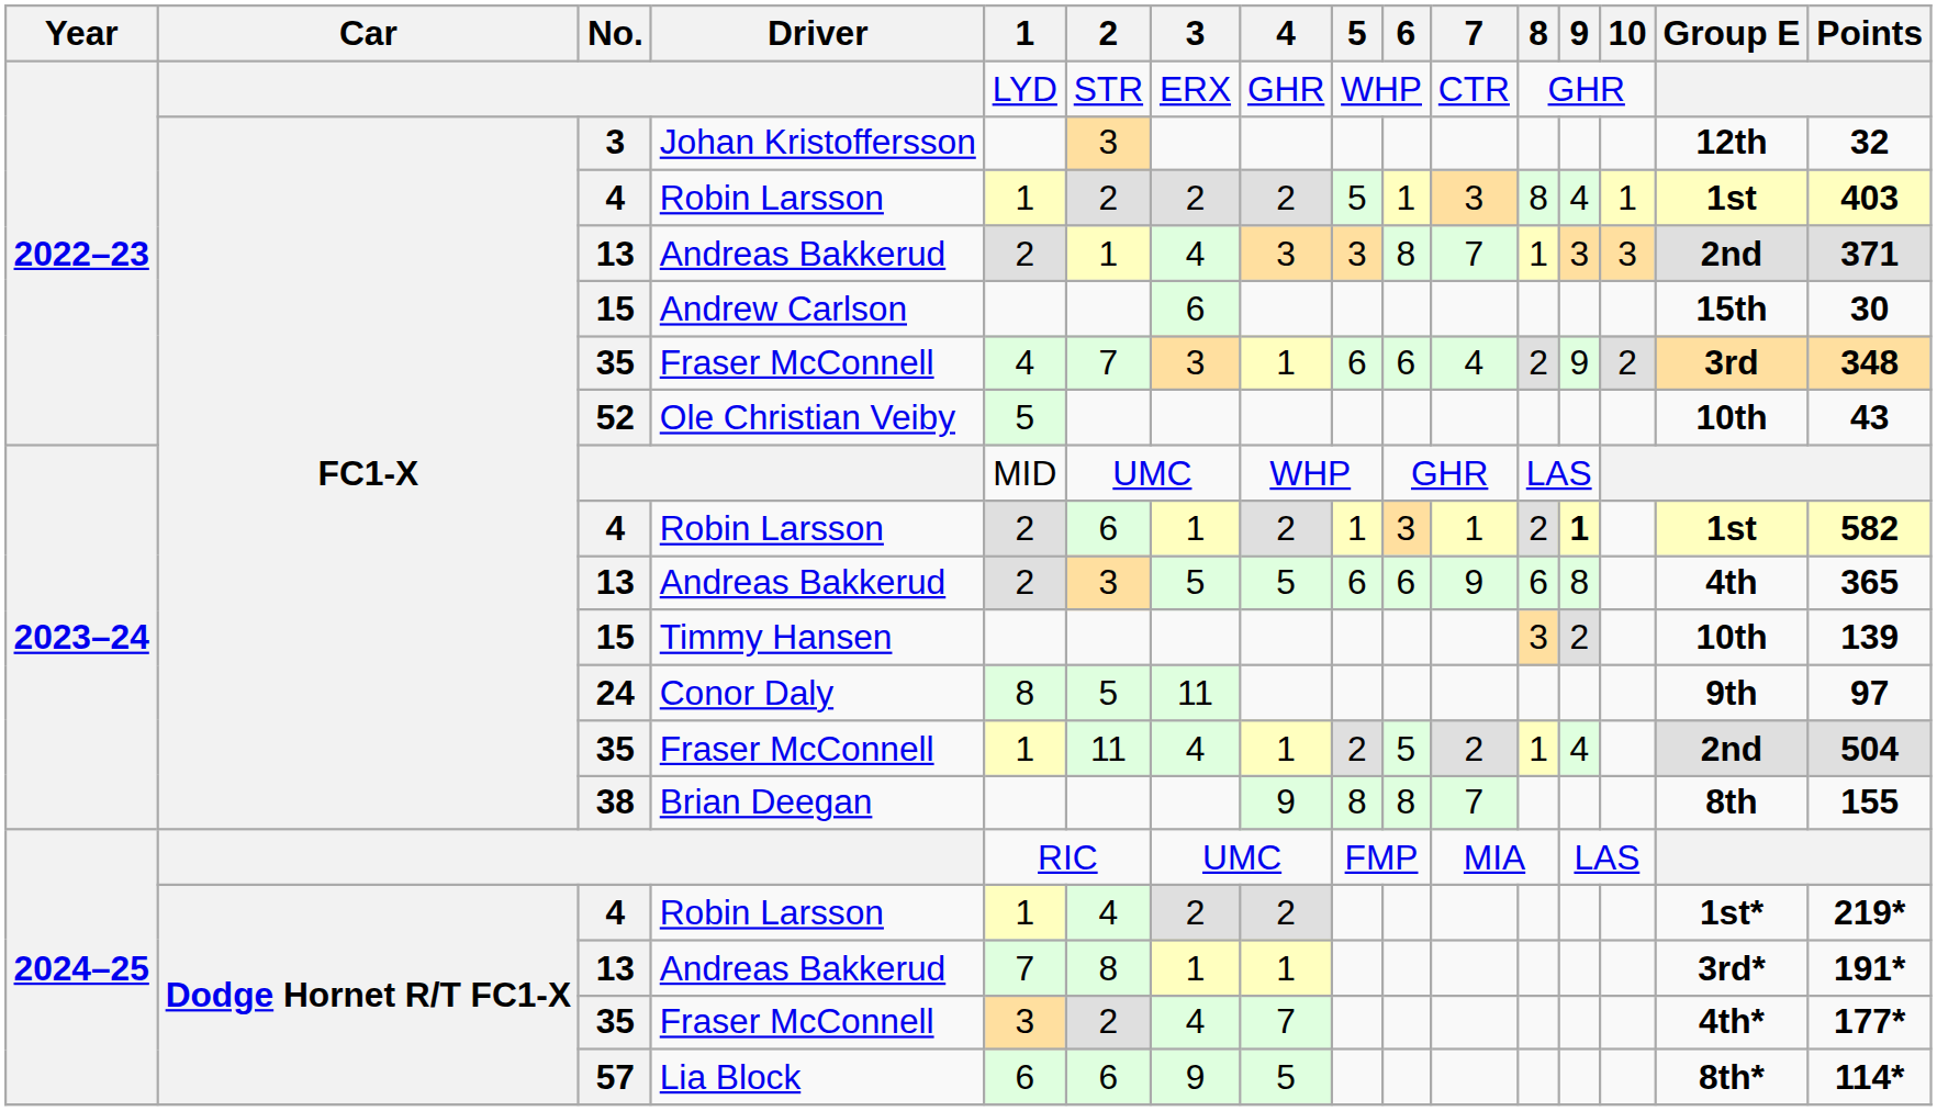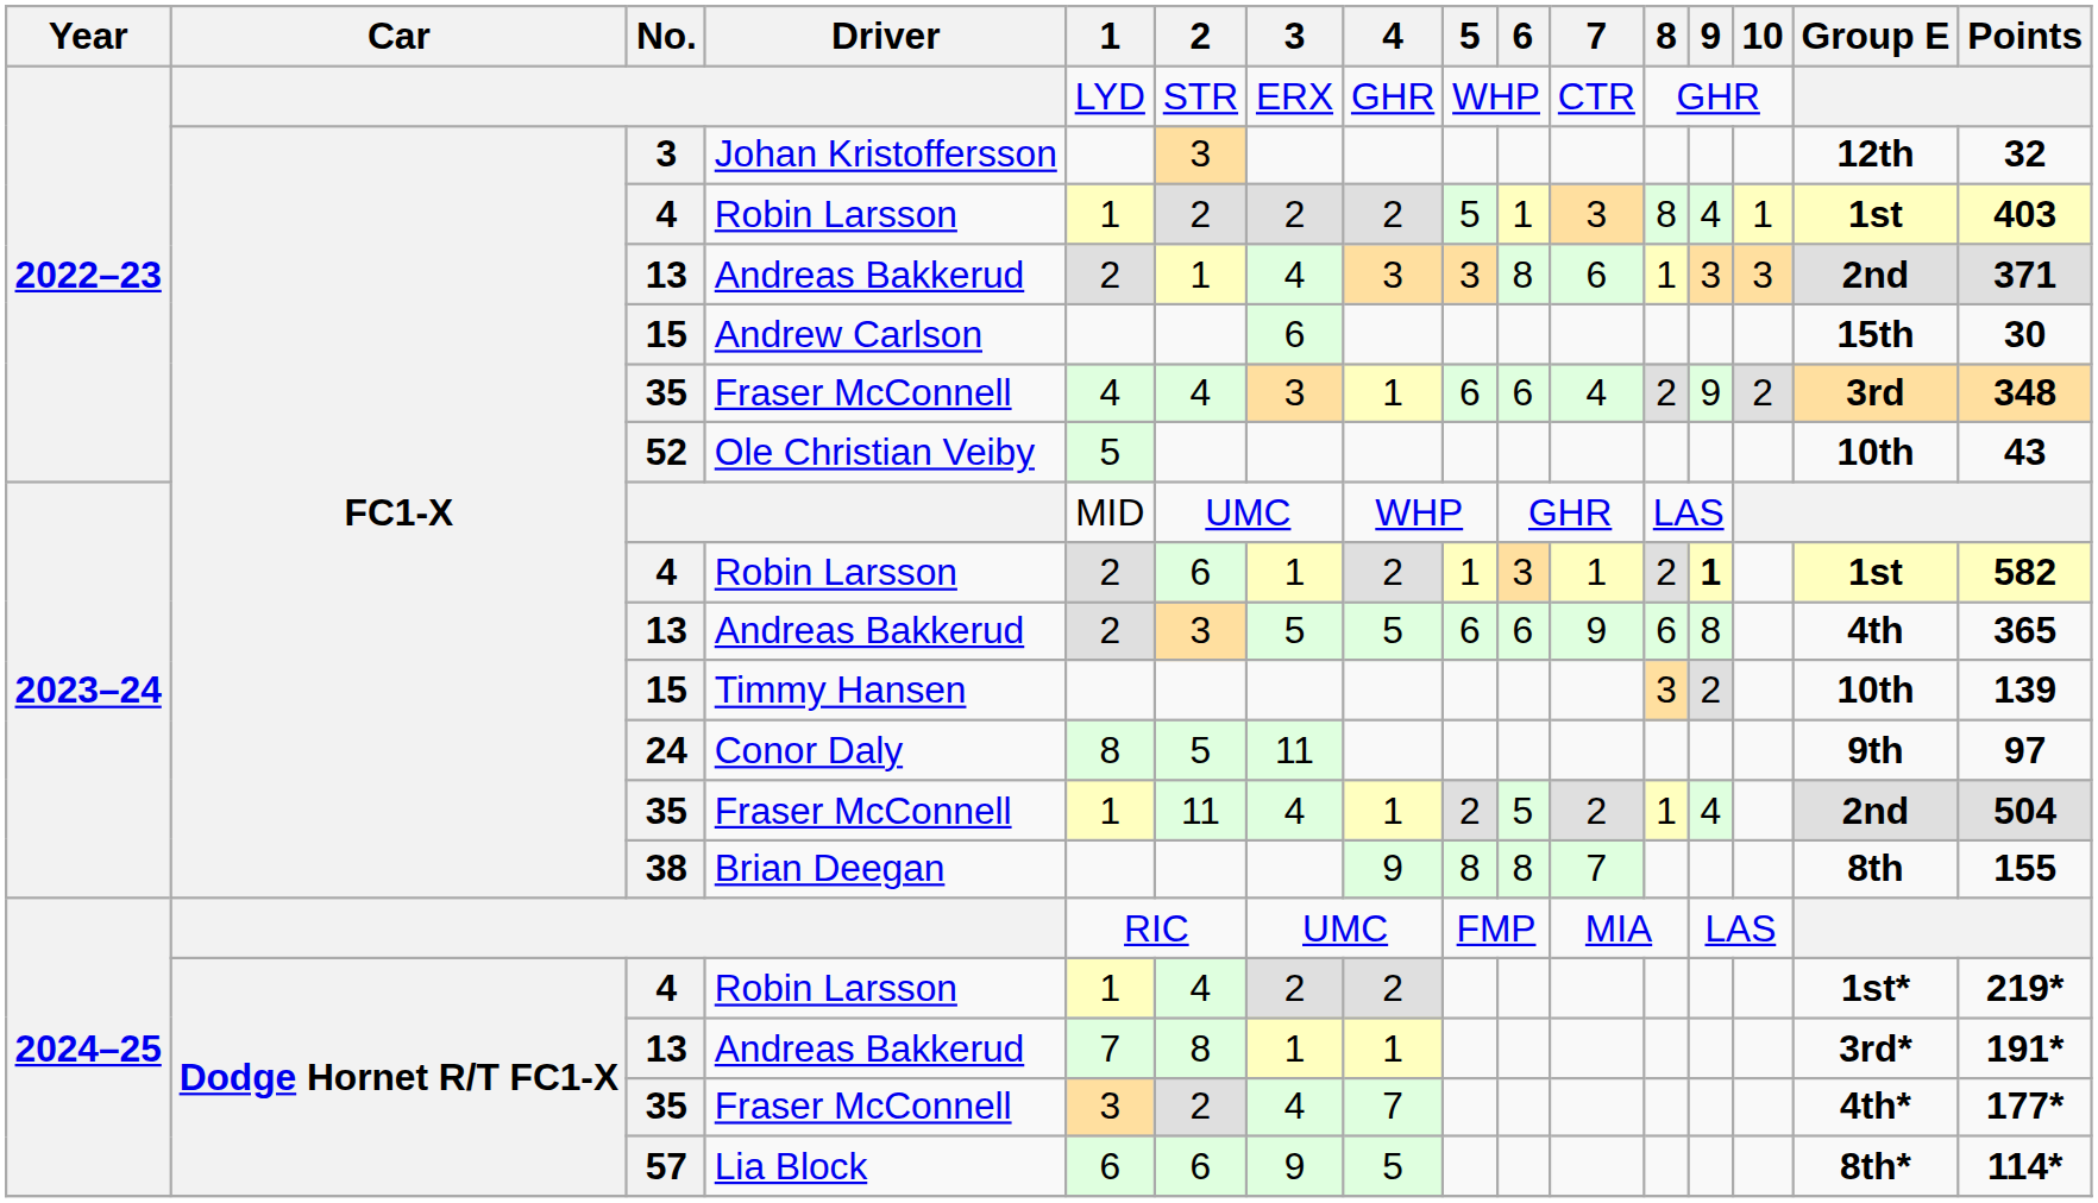2022–23 / Andreas Bakkerud | 7: 7 -> 6
2022–23 / Fraser McConnell | 2: 7 -> 4
